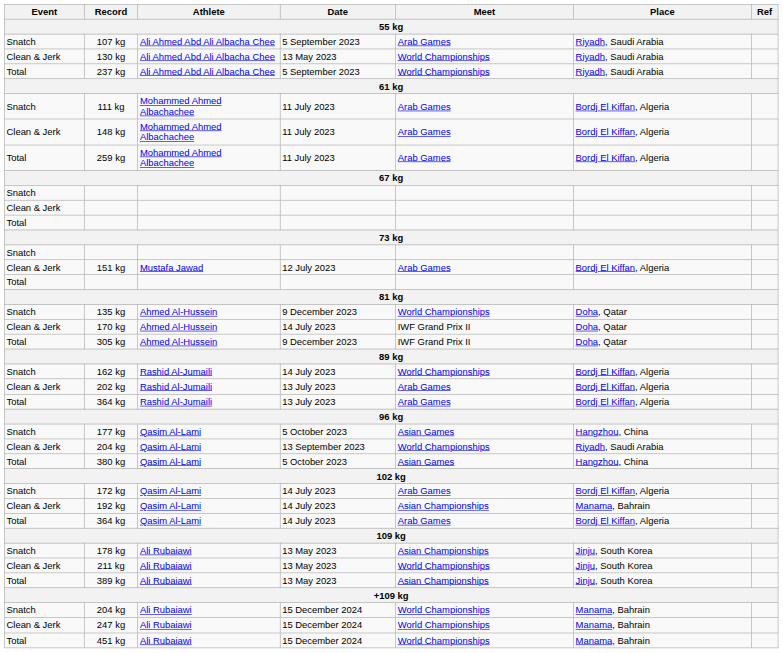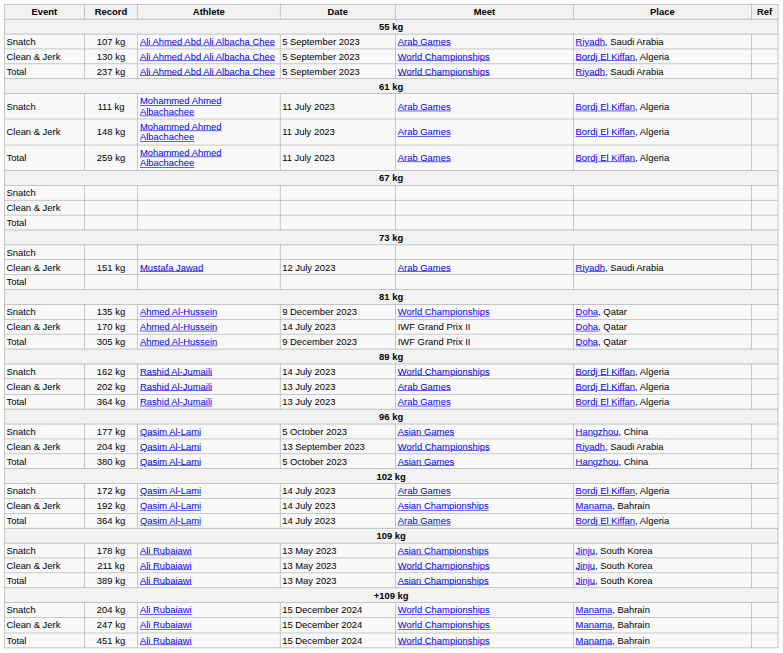130 kg | Date: 13 May 2023 -> 5 September 2023
130 kg | Place: Riyadh, Saudi Arabia -> Bordj El Kiffan, Algeria
151 kg | Place: Bordj El Kiffan, Algeria -> Riyadh, Saudi Arabia
